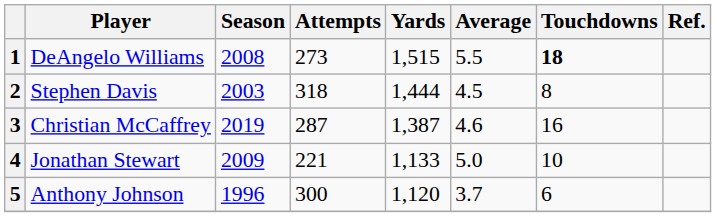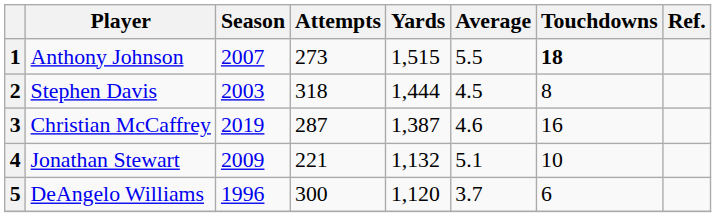1 | Player: DeAngelo Williams -> Anthony Johnson
1 | Season: 2008 -> 2007
4 | Yards: 1,133 -> 1,132
4 | Average: 5.0 -> 5.1
5 | Player: Anthony Johnson -> DeAngelo Williams
